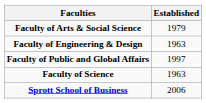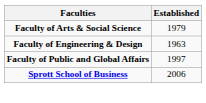- row: Faculty of Science | 1963
